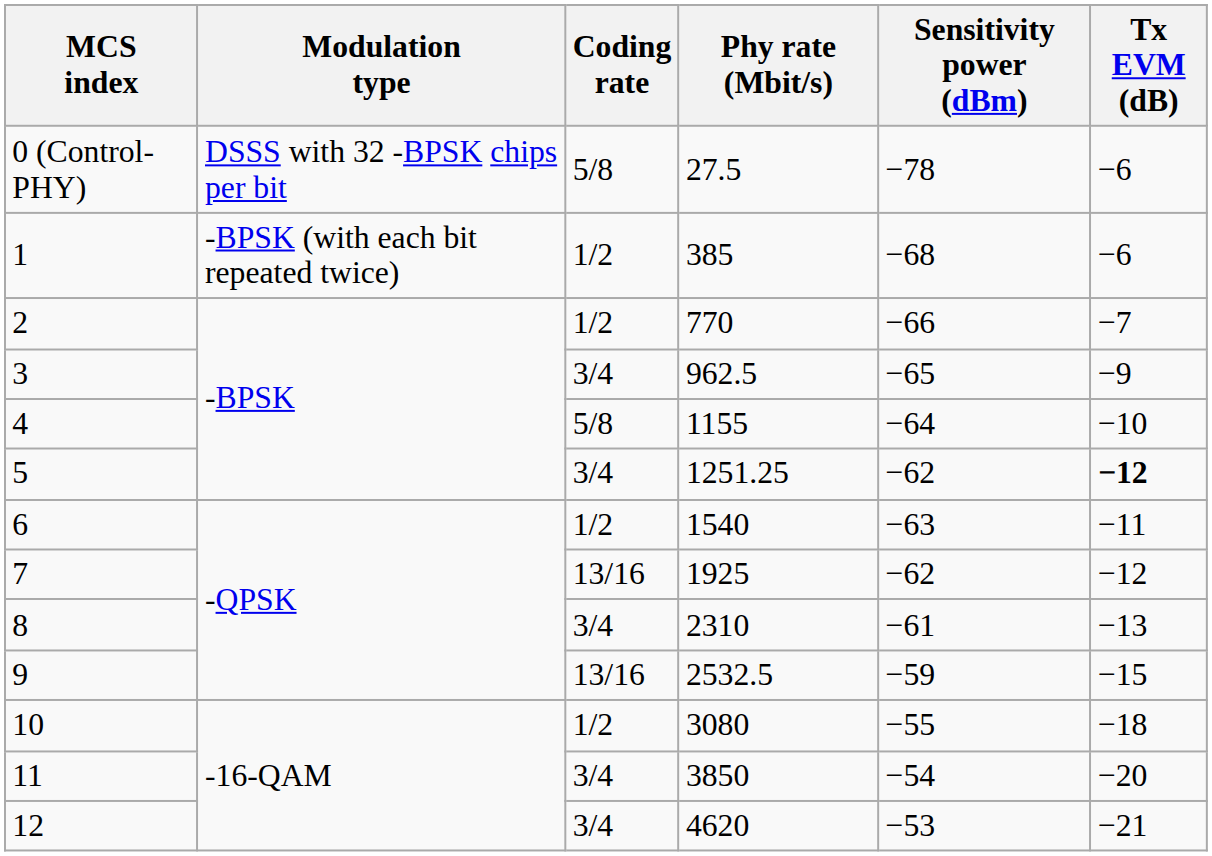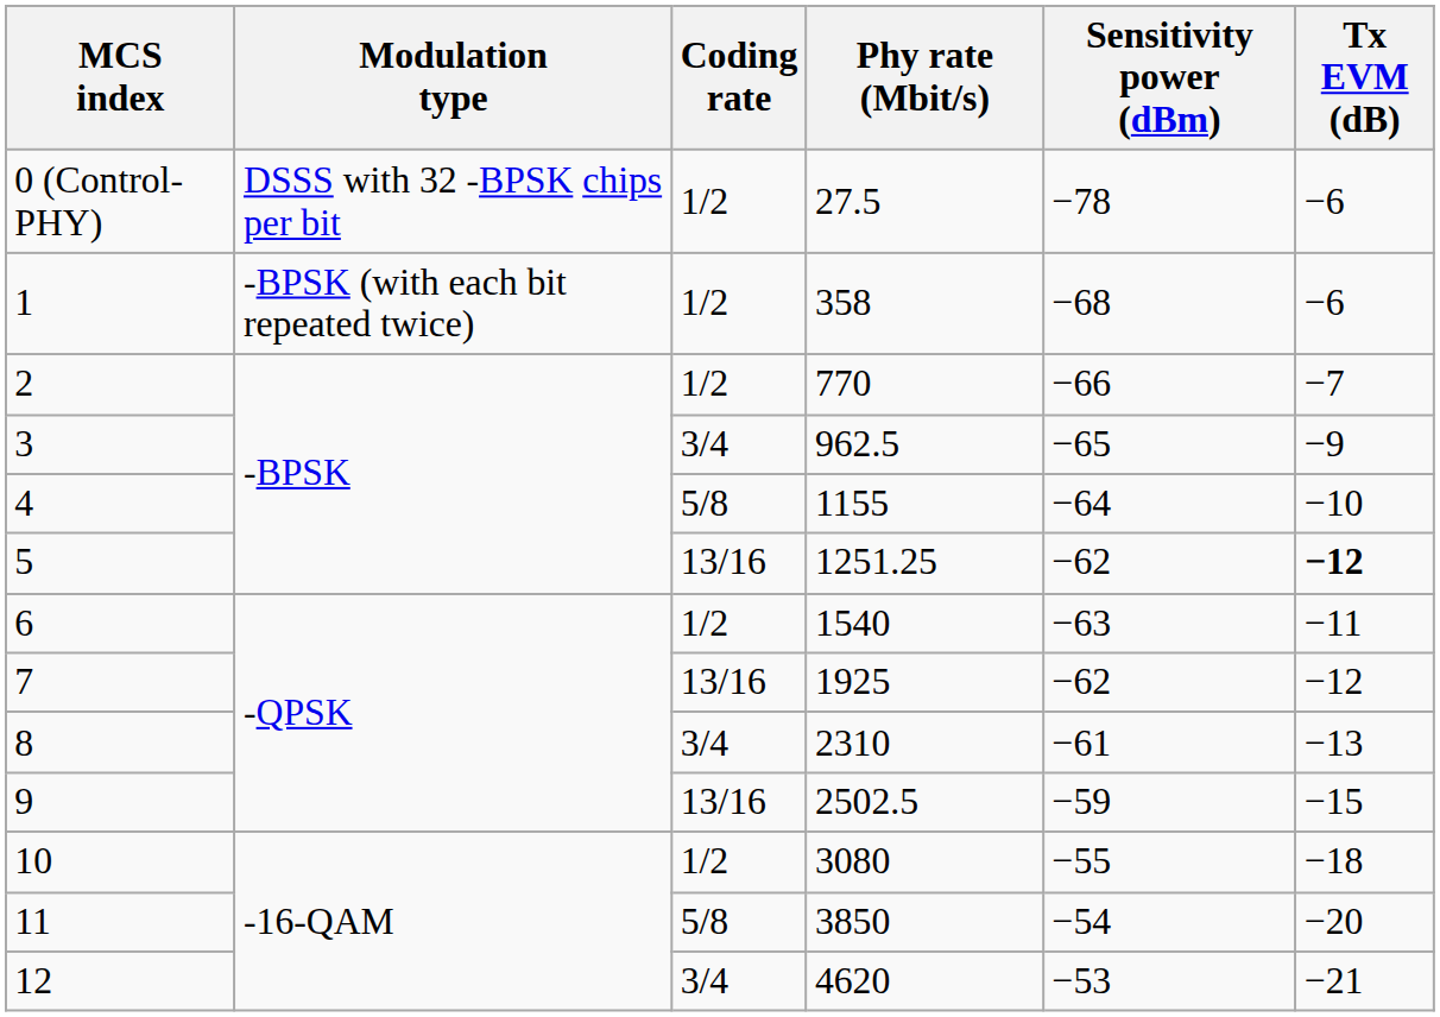0 (Control-PHY) | Coding rate: 5/8 -> 1/2
1 | Phy rate (Mbit/s): 385 -> 358
5 | Coding rate: 3/4 -> 13/16
9 | Phy rate (Mbit/s): 2532.5 -> 2502.5
11 | Coding rate: 3/4 -> 5/8
